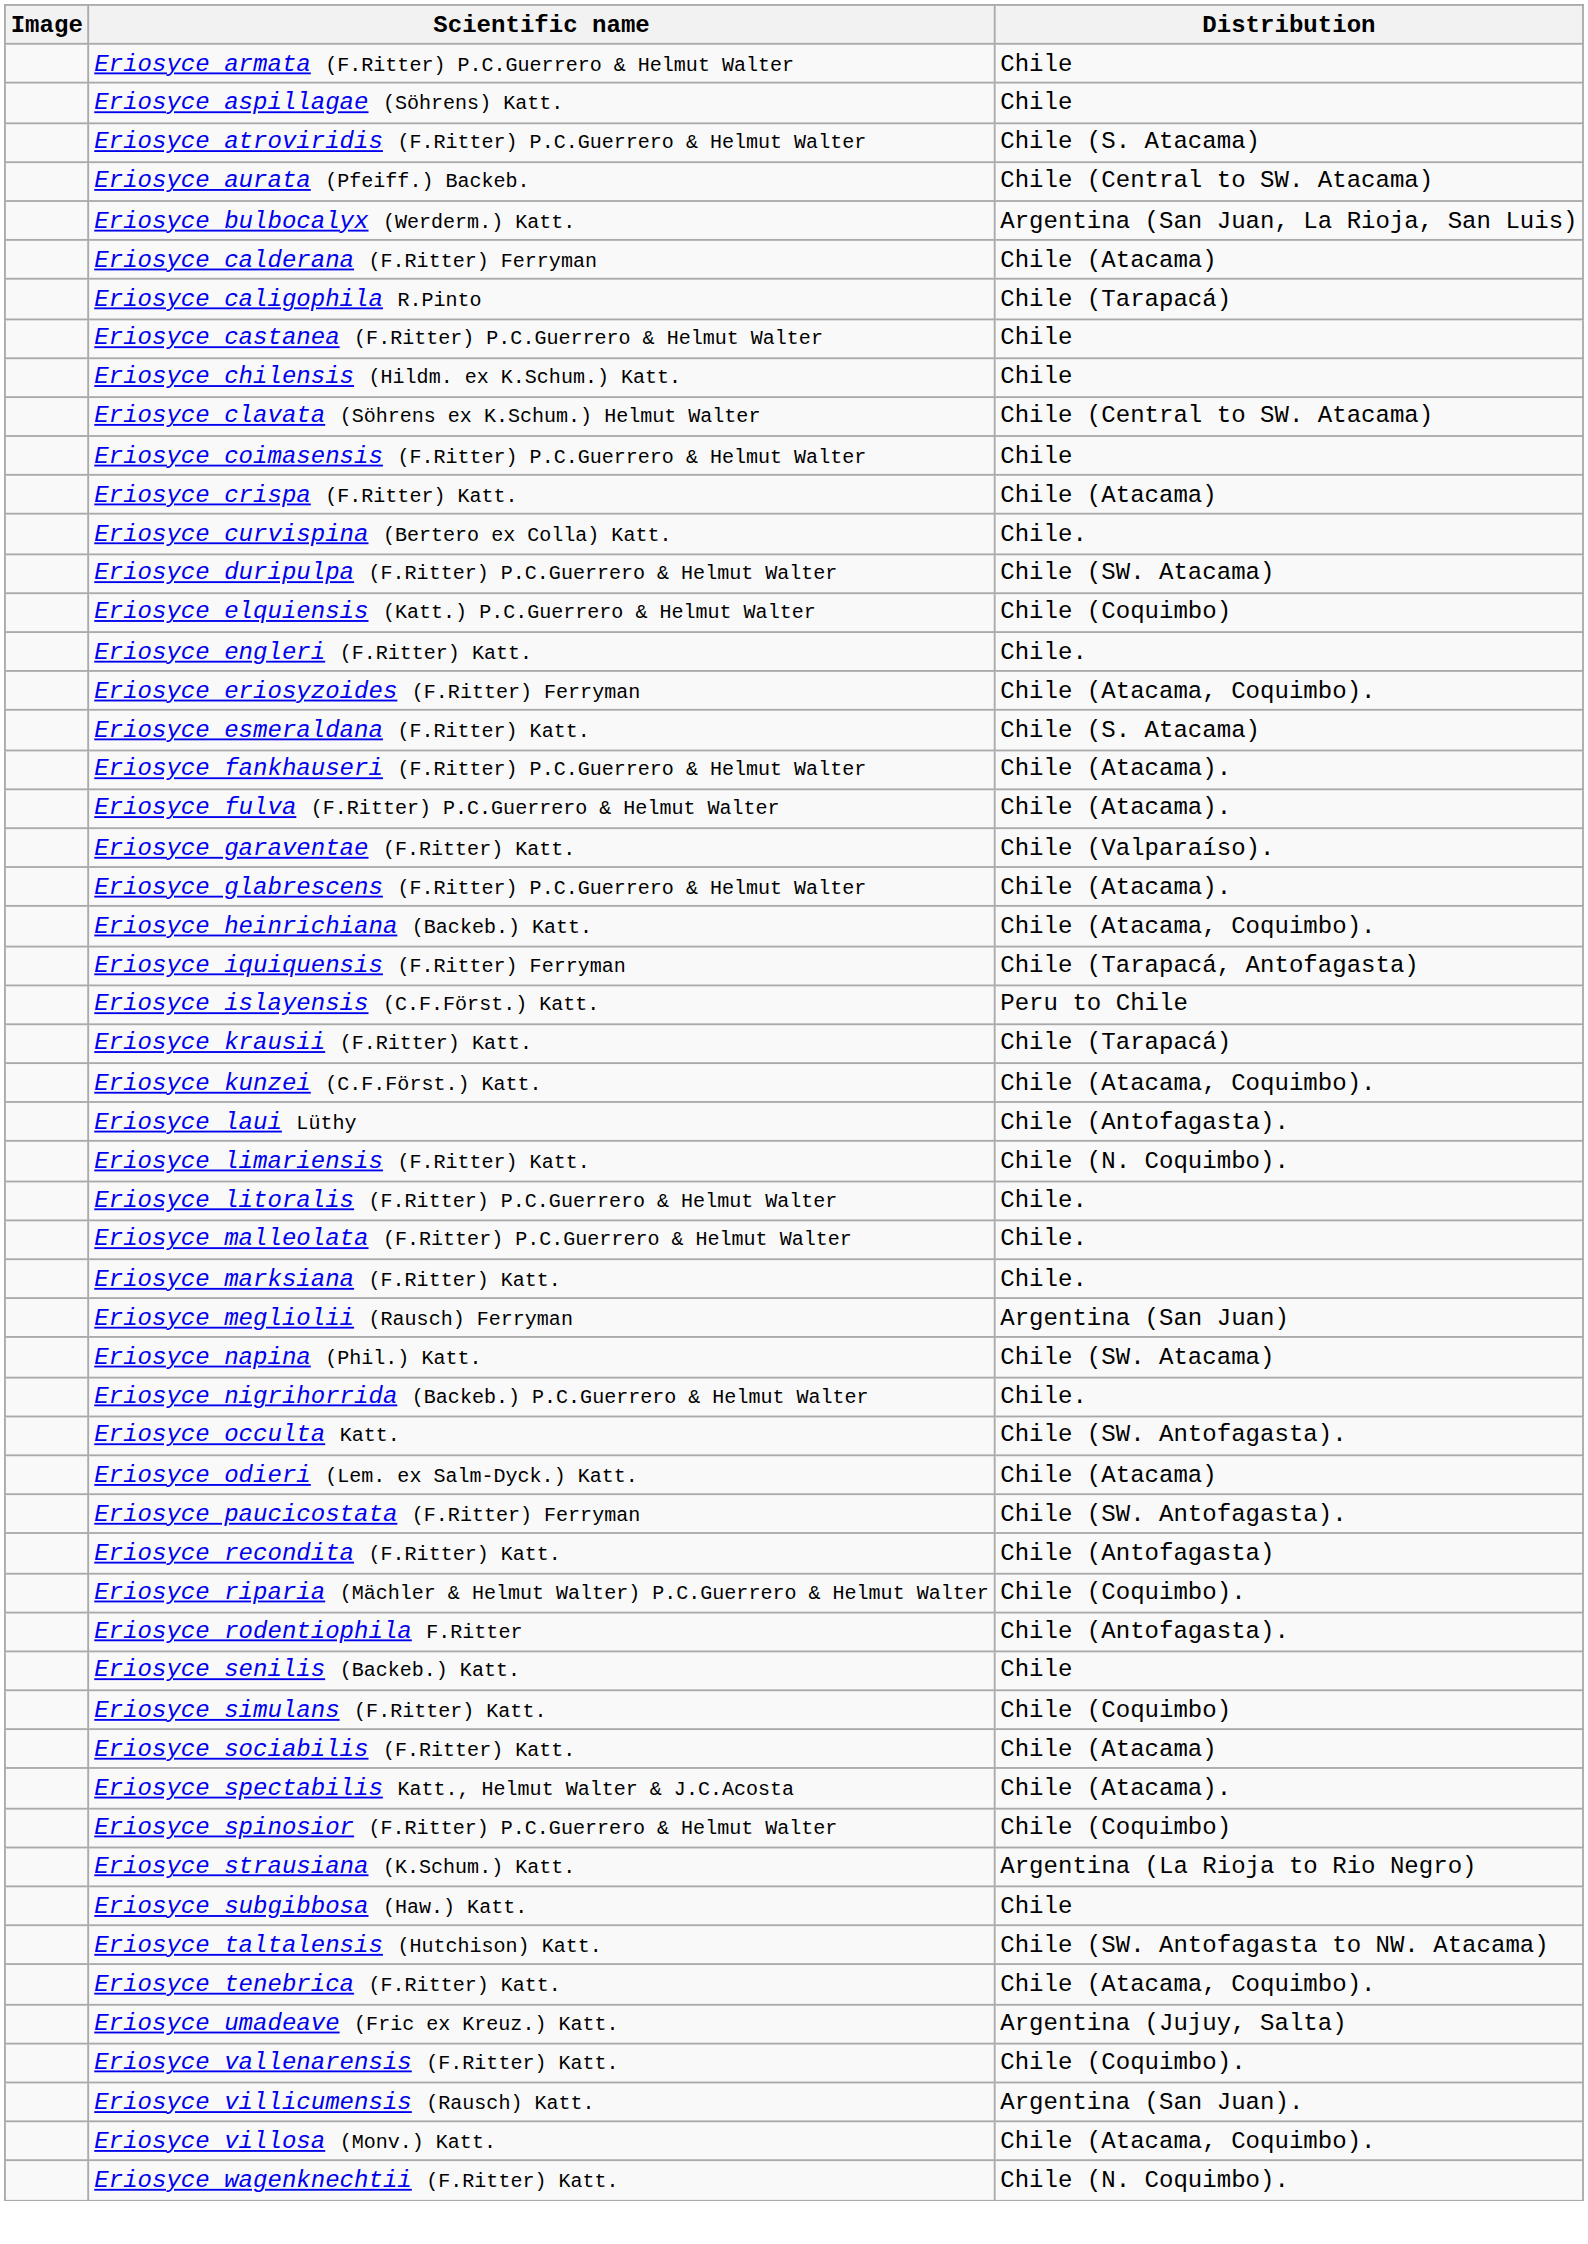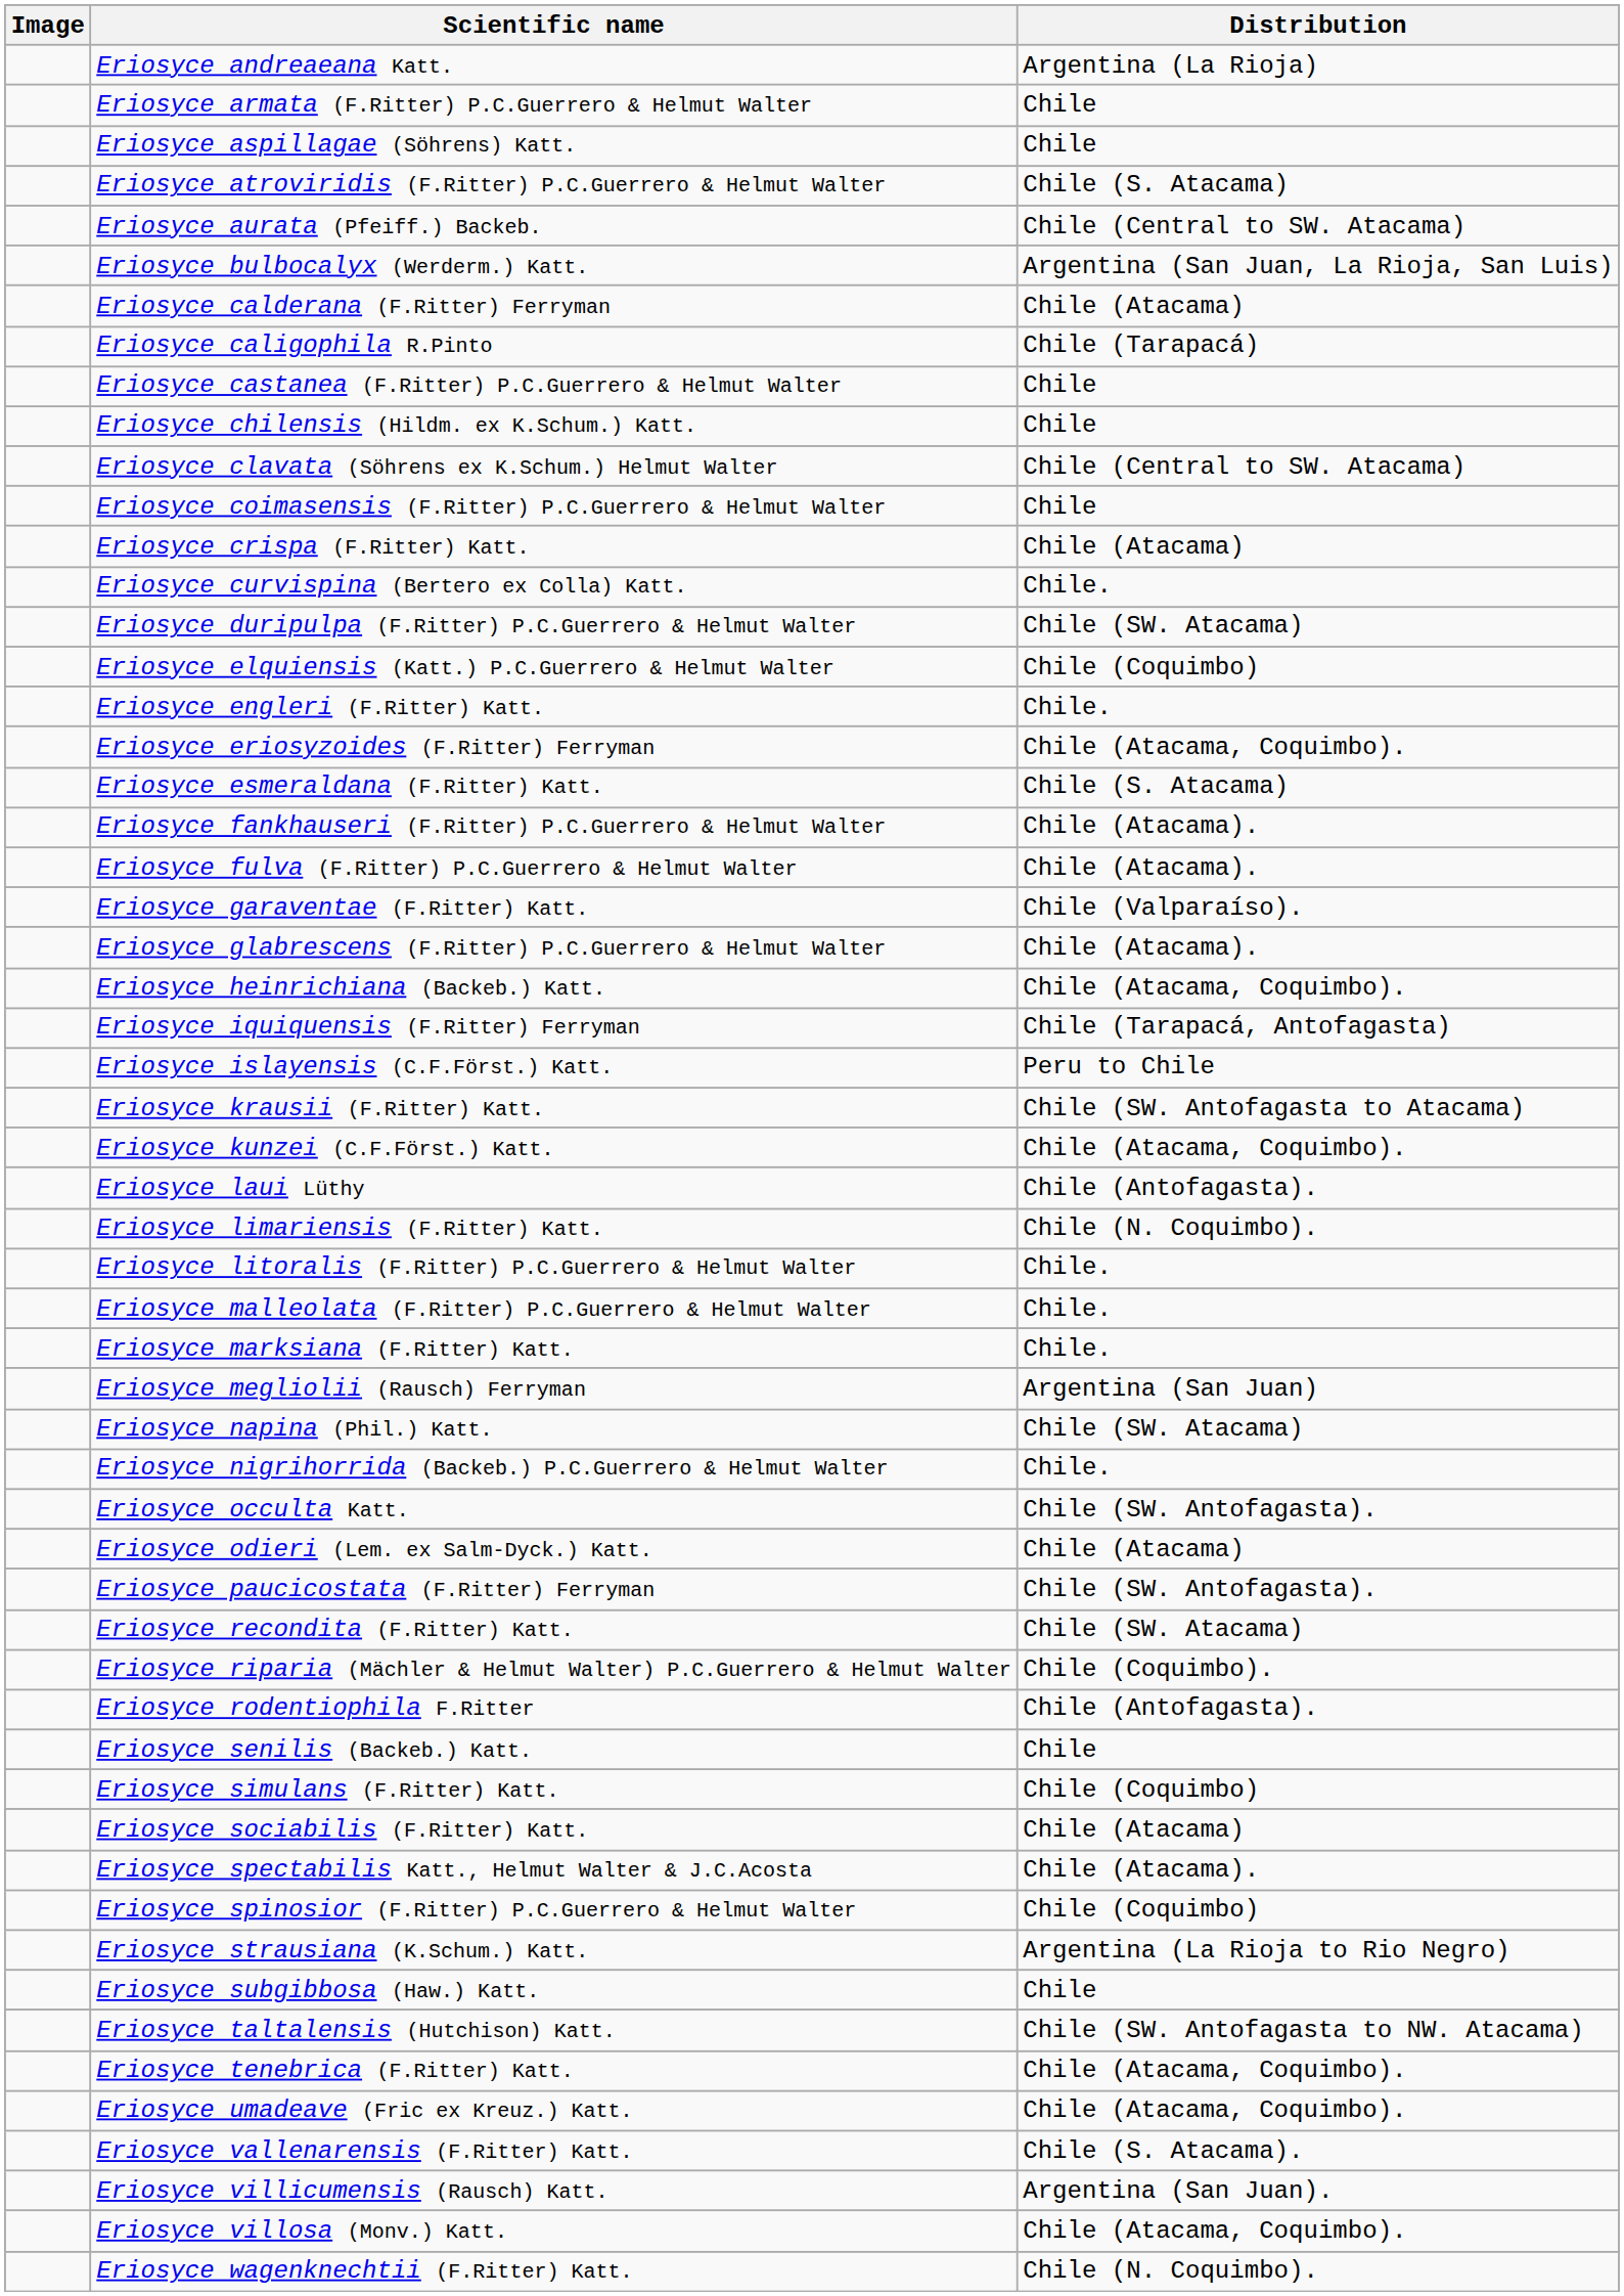+ row: Eriosyce andreaeana Katt. | Argentina (La Rioja)
Eriosyce krausii (F.Ritter) Katt. | Distribution: Chile (Tarapacá) -> Chile (SW. Antofagasta to Atacama)
Eriosyce recondita (F.Ritter) Katt. | Distribution: Chile (Antofagasta) -> Chile (SW. Atacama)
Eriosyce umadeave (Fric ex Kreuz.) Katt. | Distribution: Argentina (Jujuy, Salta) -> Chile (Atacama, Coquimbo).
Eriosyce vallenarensis (F.Ritter) Katt. | Distribution: Chile (Coquimbo). -> Chile (S. Atacama).
